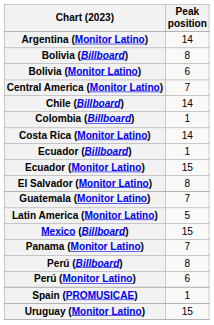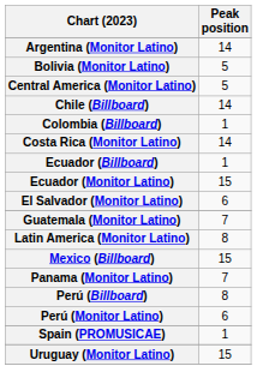- row: Bolivia (Billboard) | 8
Bolivia (Monitor Latino) | Peak position: 6 -> 5
Central America (Monitor Latino) | Peak position: 7 -> 5
El Salvador (Monitor Latino) | Peak position: 8 -> 6
Latin America (Monitor Latino) | Peak position: 5 -> 8
